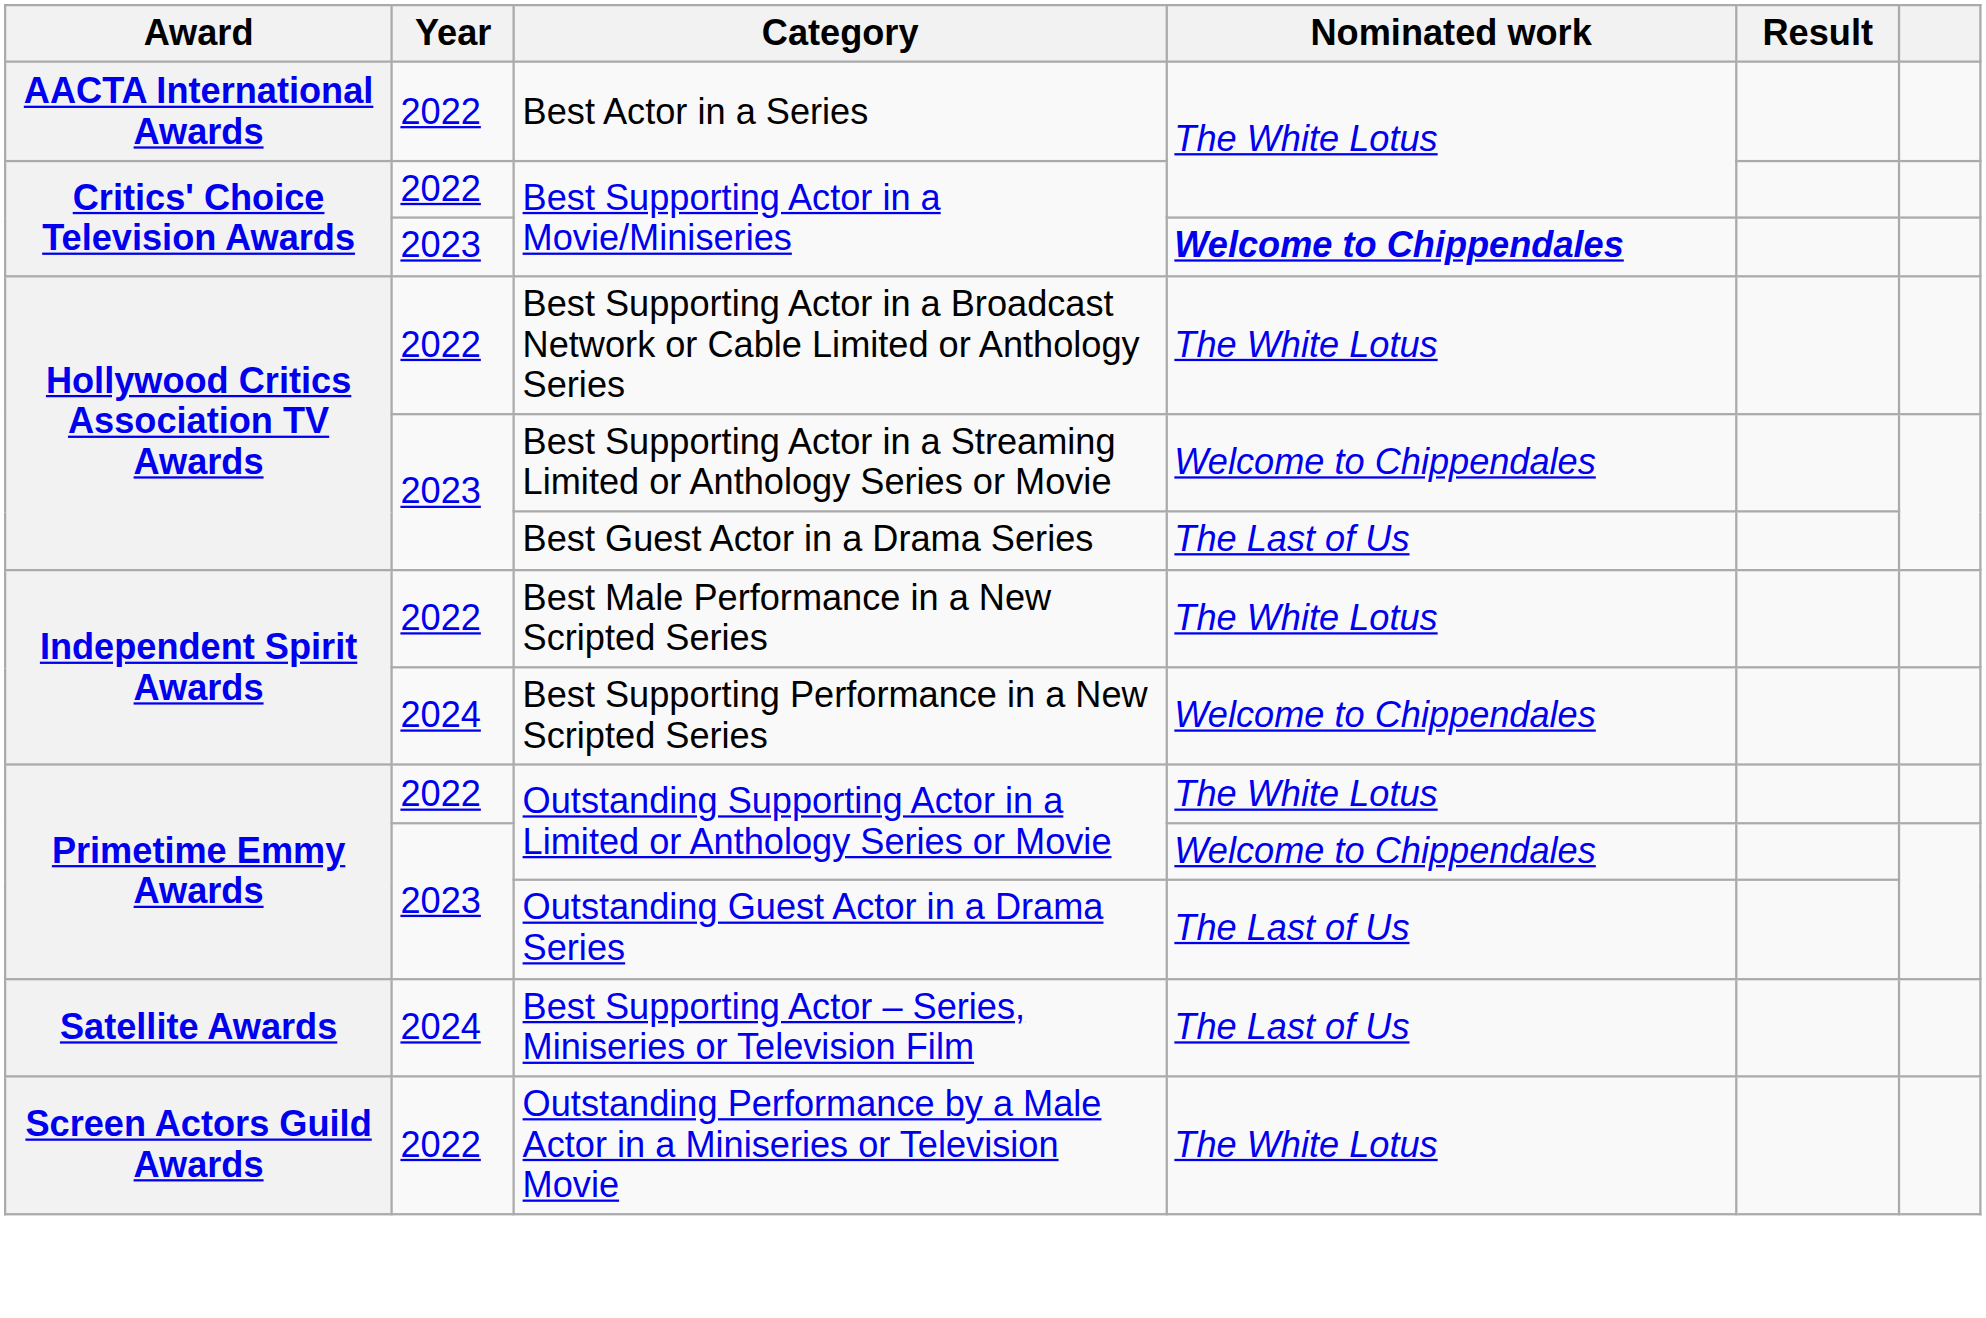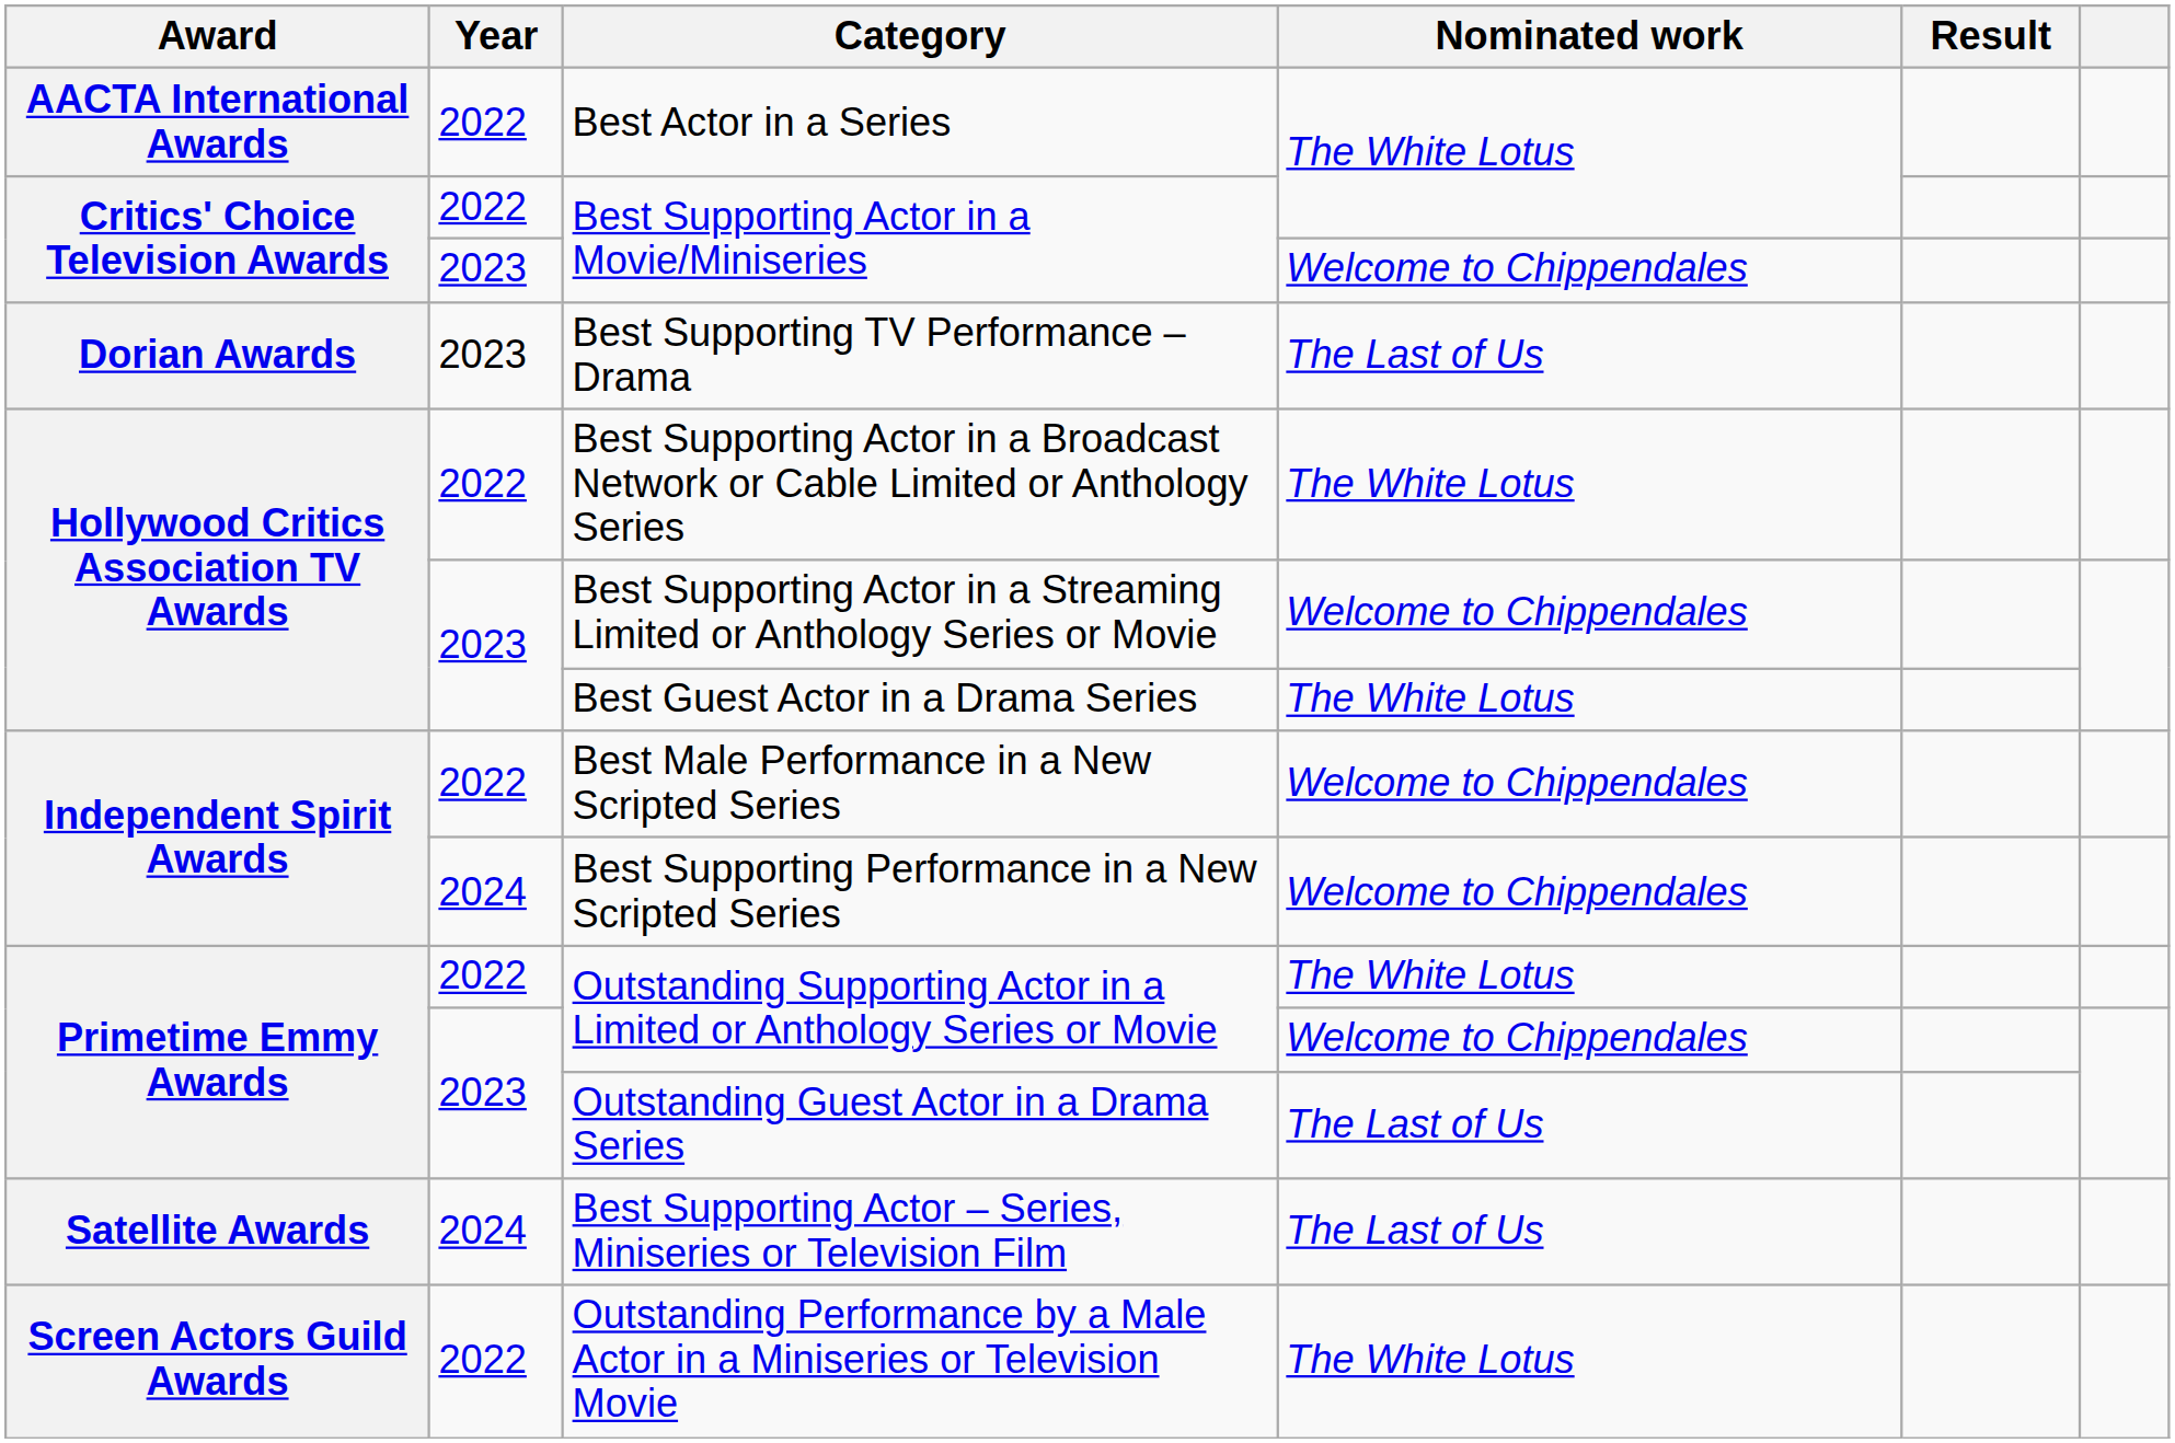2023 / Best Supporting Actor in a Movie/Miniseries | Nominated work: bold -> normal
+ row: Dorian Awards | 2023 | Best Supporting TV Performance – Drama | The Last of Us
Best Guest Actor in a Drama Series | Nominated work: The Last of Us -> The White Lotus
Best Male Performance in a New Scripted Series | Nominated work: The White Lotus -> Welcome to Chippendales
